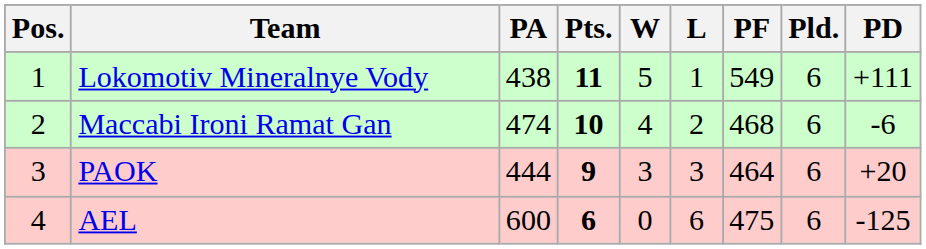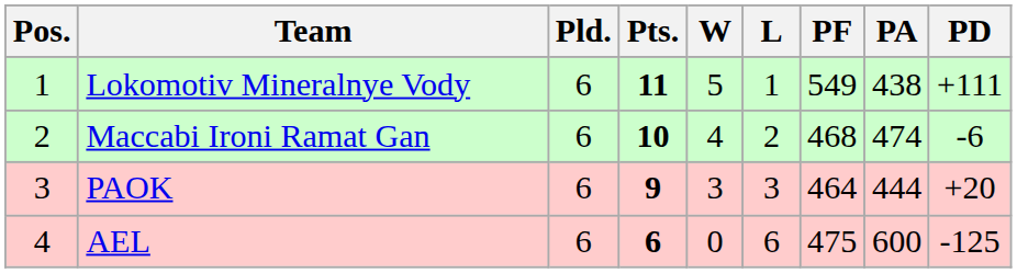columns swapped: Pld. <-> PA
